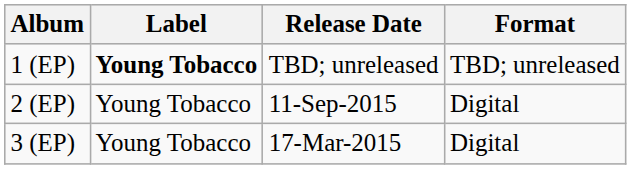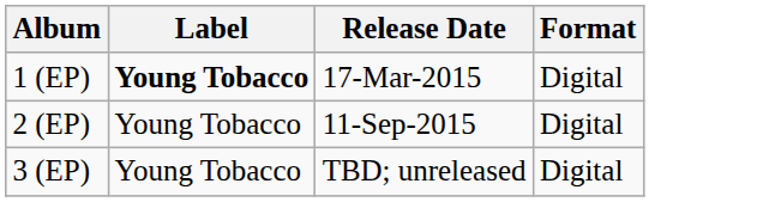1 (EP) | Release Date: TBD; unreleased -> 17-Mar-2015
1 (EP) | Format: TBD; unreleased -> Digital
3 (EP) | Release Date: 17-Mar-2015 -> TBD; unreleased
